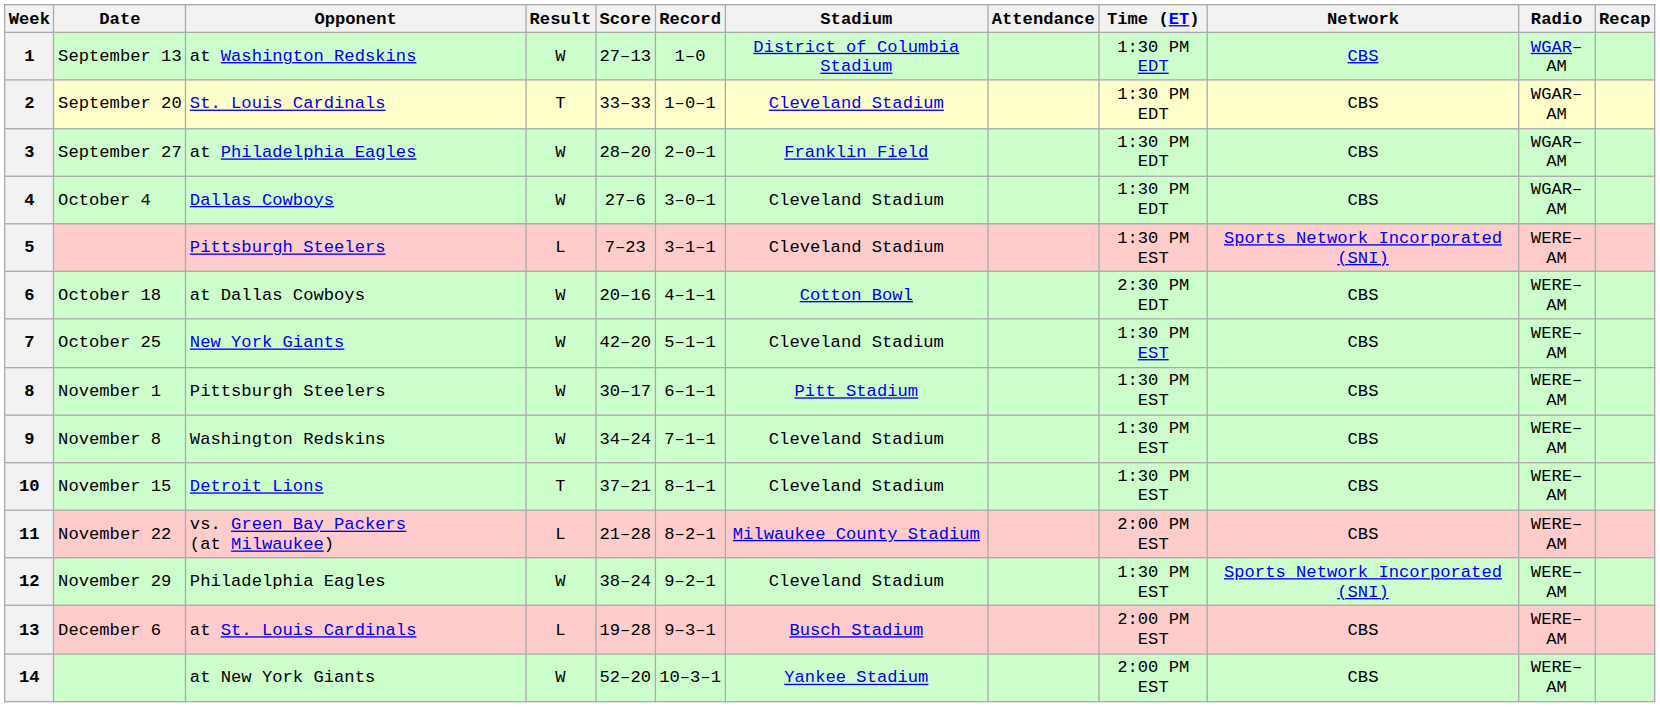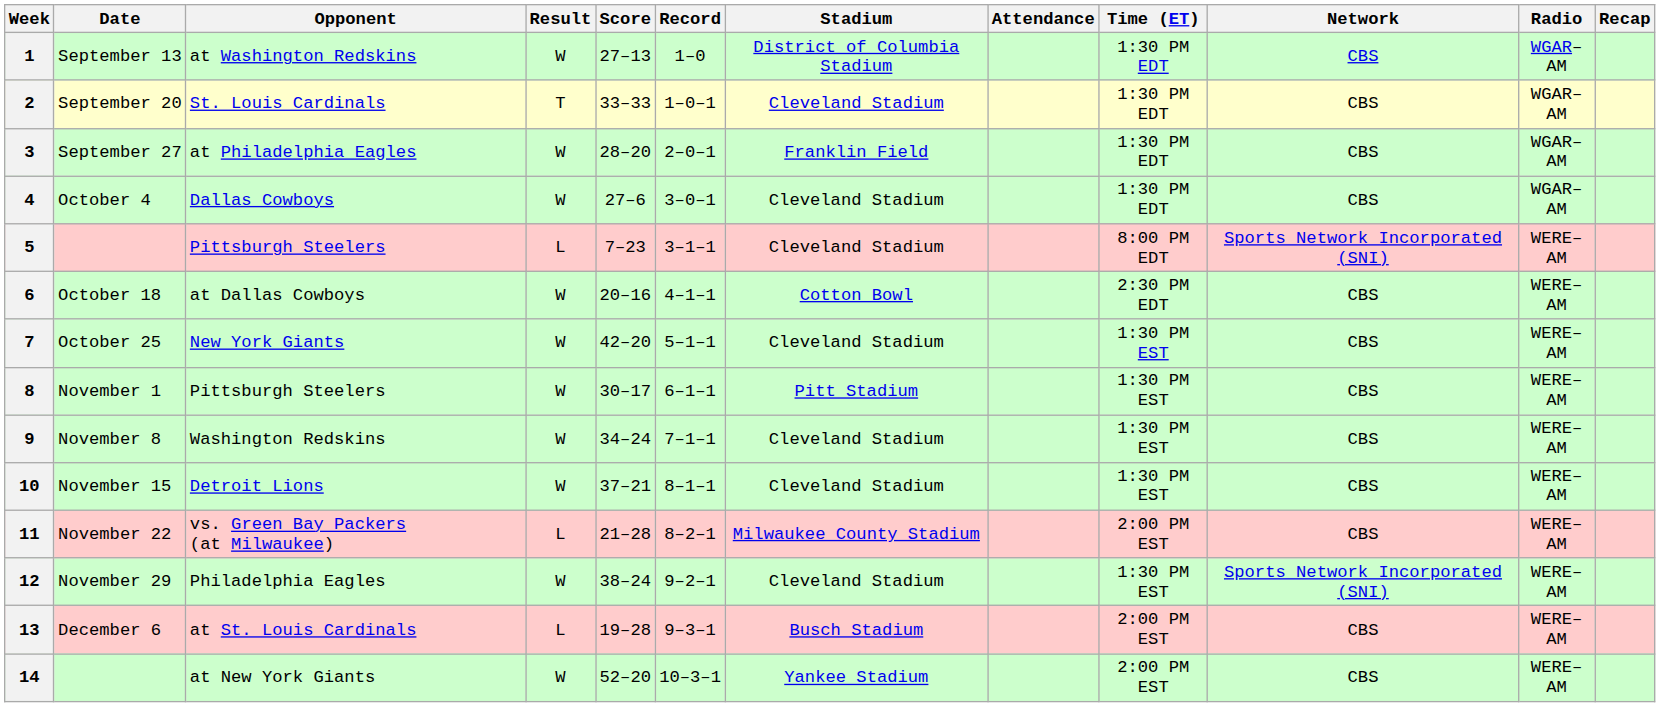5 | Time (ET): 1:30 PM EST -> 8:00 PM EDT
10 | Result: T -> W
